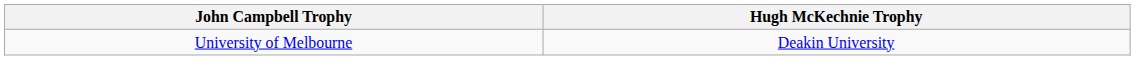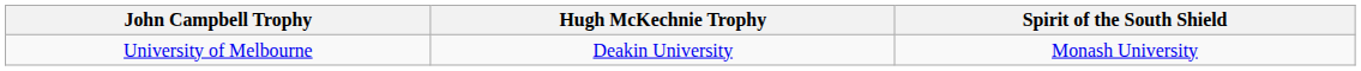+ column: Spirit of the South Shield | Monash University
